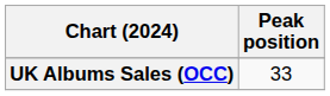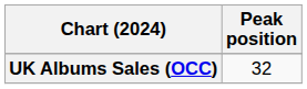UK Albums Sales (OCC) | Peak position: 33 -> 32
